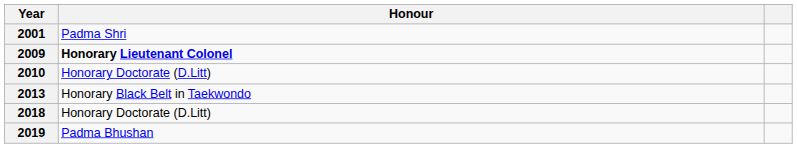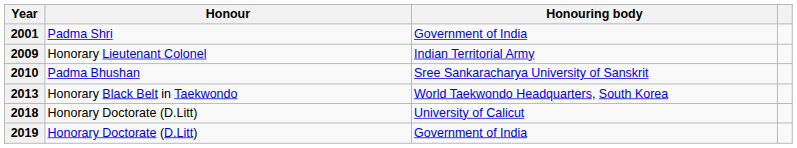+ column: Honouring body | Government of India | Indian Territorial Army | Sree Sankaracharya University of Sanskrit | World Taekwondo Headquarters, South Korea | University of Calicut | Government of India
2009 | Honour: bold -> normal
2010 | Honour: Honorary Doctorate (D.Litt) -> Padma Bhushan
2019 | Honour: Padma Bhushan -> Honorary Doctorate (D.Litt)
